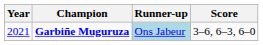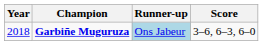Garbiñe Muguruza | Year: 2021 -> 2018
